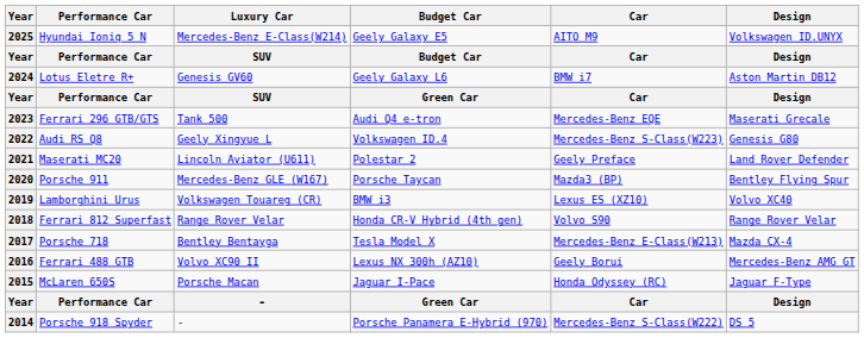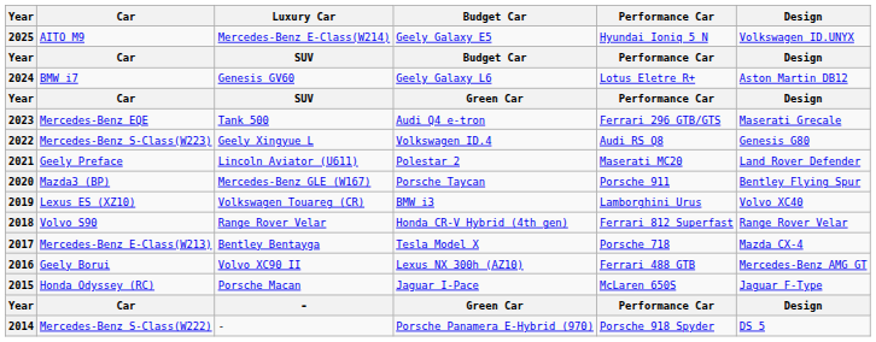columns swapped: Car <-> Performance Car
